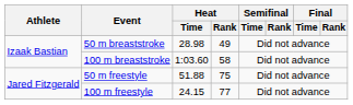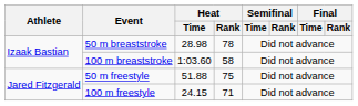50 m breaststroke | Heat / Rank: 49 -> 78
100 m freestyle | Heat / Rank: 77 -> 71
